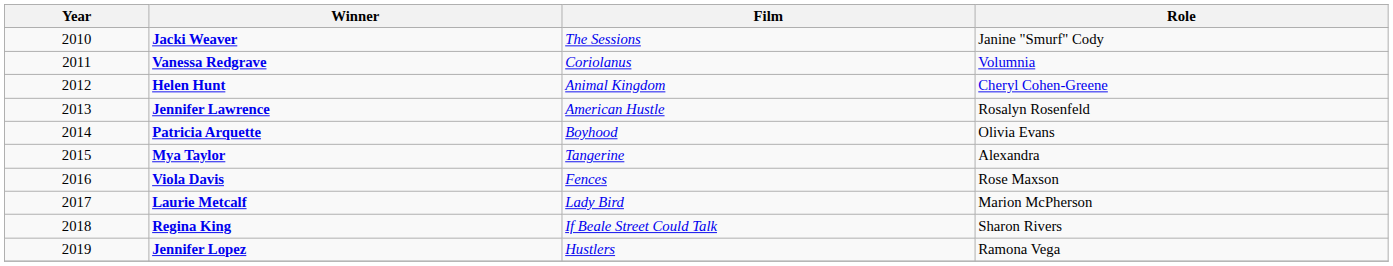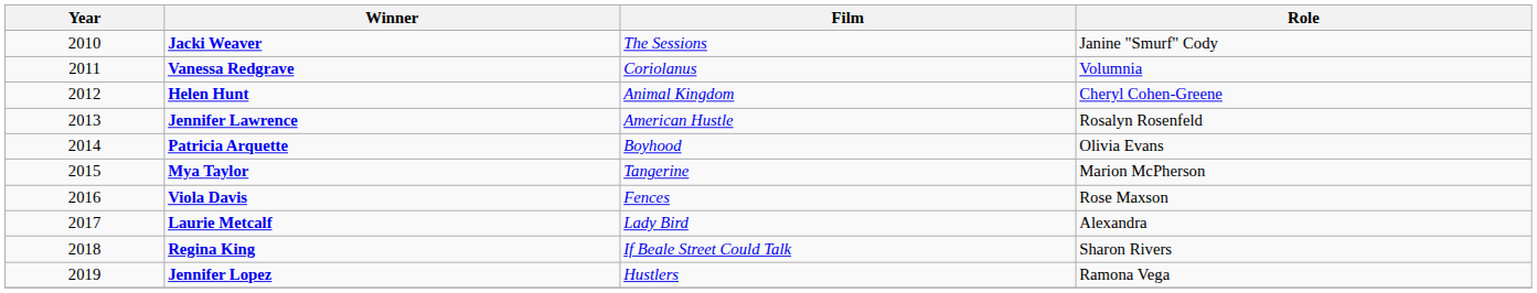Mya Taylor | Role: Alexandra -> Marion McPherson
Laurie Metcalf | Role: Marion McPherson -> Alexandra
